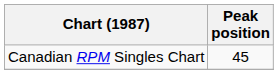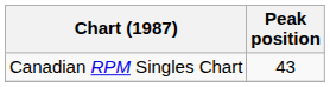Canadian RPM Singles Chart | Peak position: 45 -> 43
